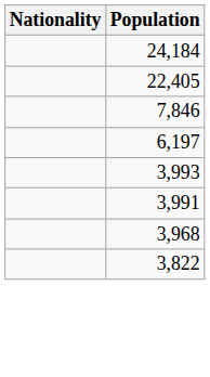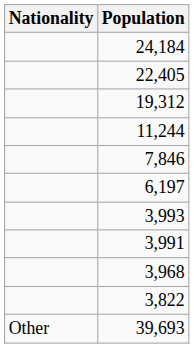+ row: 19,312
+ row: 11,244
+ row: Other | 39,693
